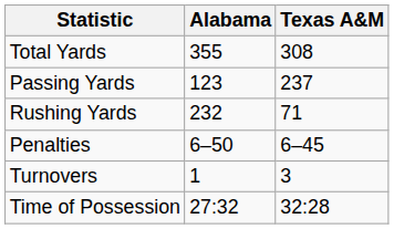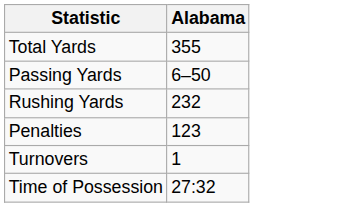- column: Texas A&M | 308 | 237 | 71 | 6–45 | 3 | 32:28
Passing Yards | Alabama: 123 -> 6–50
Penalties | Alabama: 6–50 -> 123
